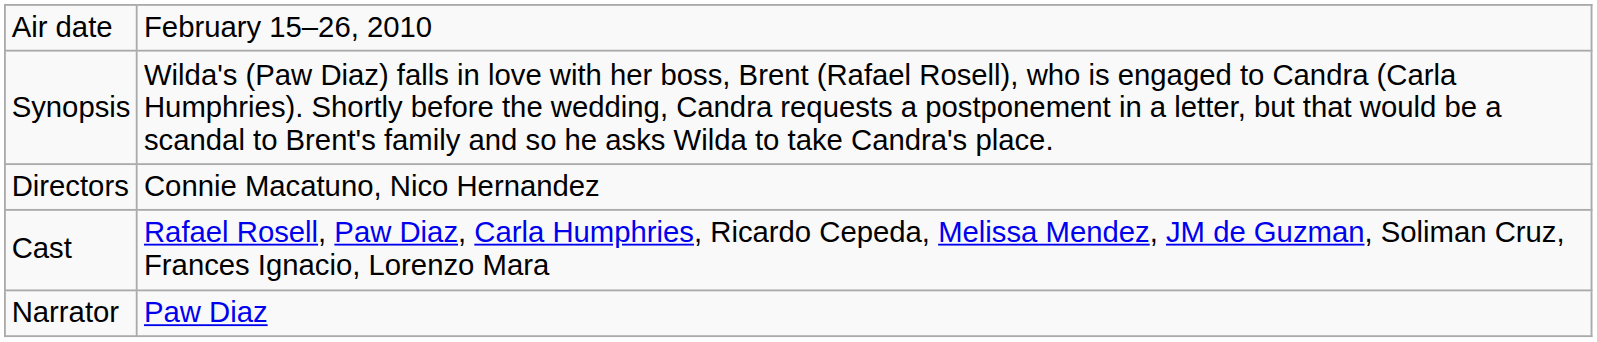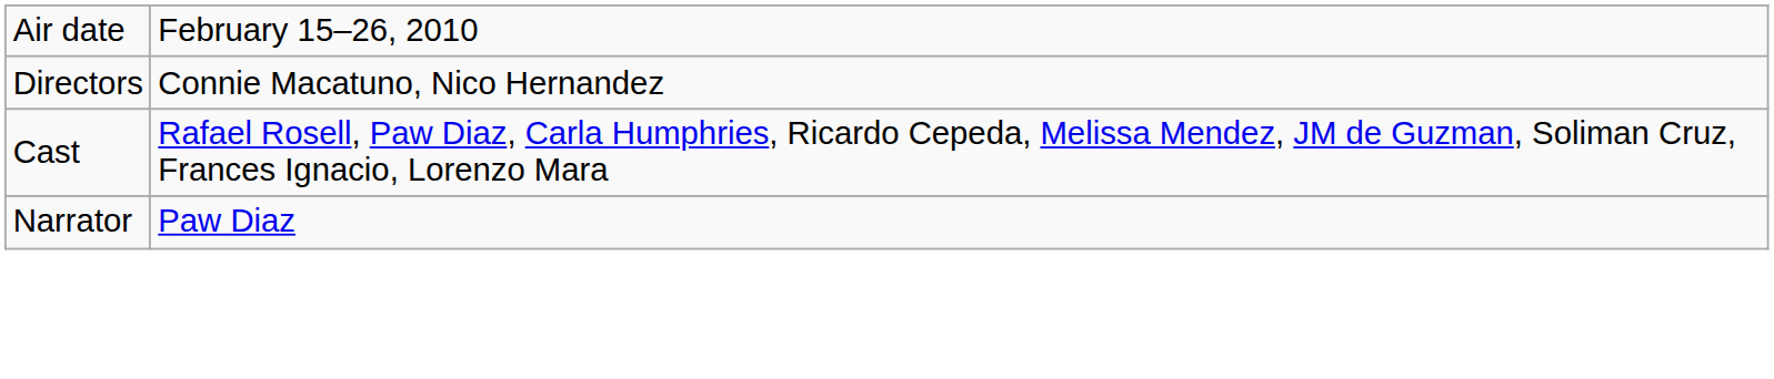- row: Synopsis | Wilda's (Paw Diaz) falls in love with her boss, Brent (Rafael Rosell), who is engaged to Candra (Carla Humphries). Shortly before the wedding, Candra requests a postponement in a letter, but that would be a scandal to Brent's family and so he asks Wilda to take Candra's place.
